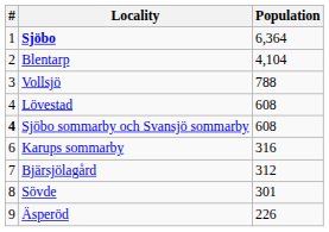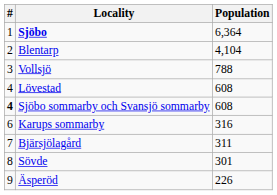Bjärsjölagård | Population: 312 -> 311
